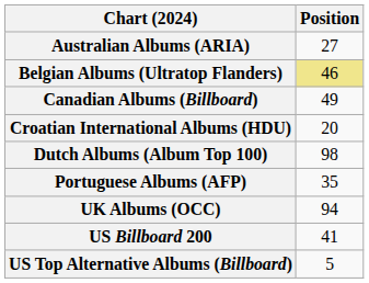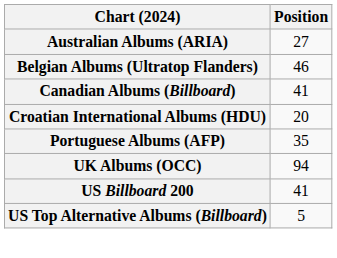Belgian Albums (Ultratop Flanders) | Position: khaki background -> no background
Canadian Albums (Billboard) | Position: 49 -> 41
- row: Dutch Albums (Album Top 100) | 98
